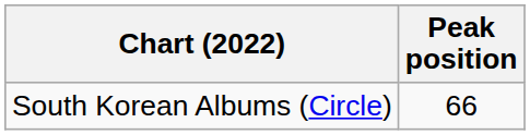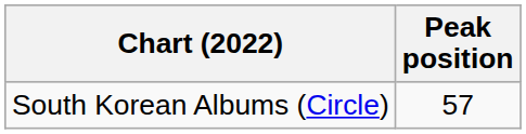South Korean Albums (Circle) | Peak position: 66 -> 57
